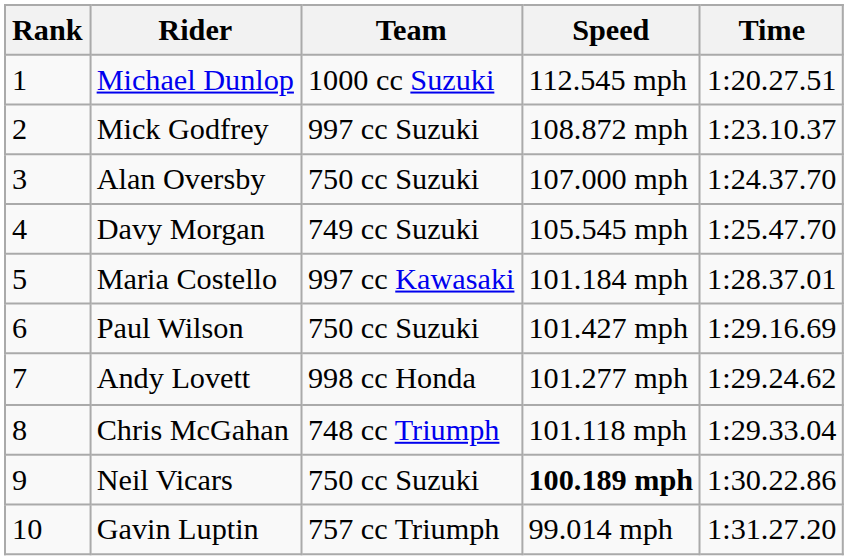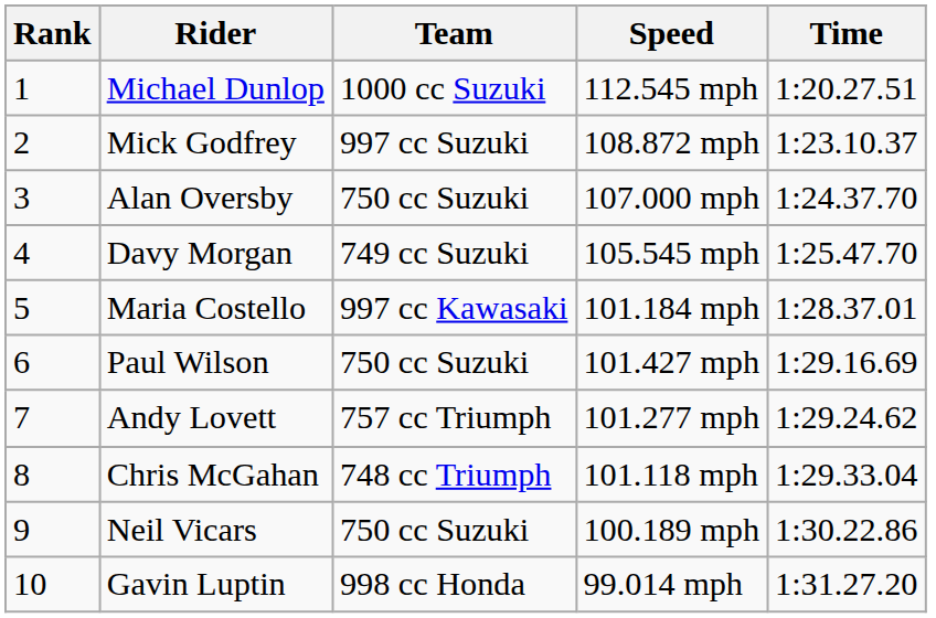Andy Lovett | Team: 998 cc Honda -> 757 cc Triumph
Neil Vicars | Speed: bold -> normal
Gavin Luptin | Team: 757 cc Triumph -> 998 cc Honda
